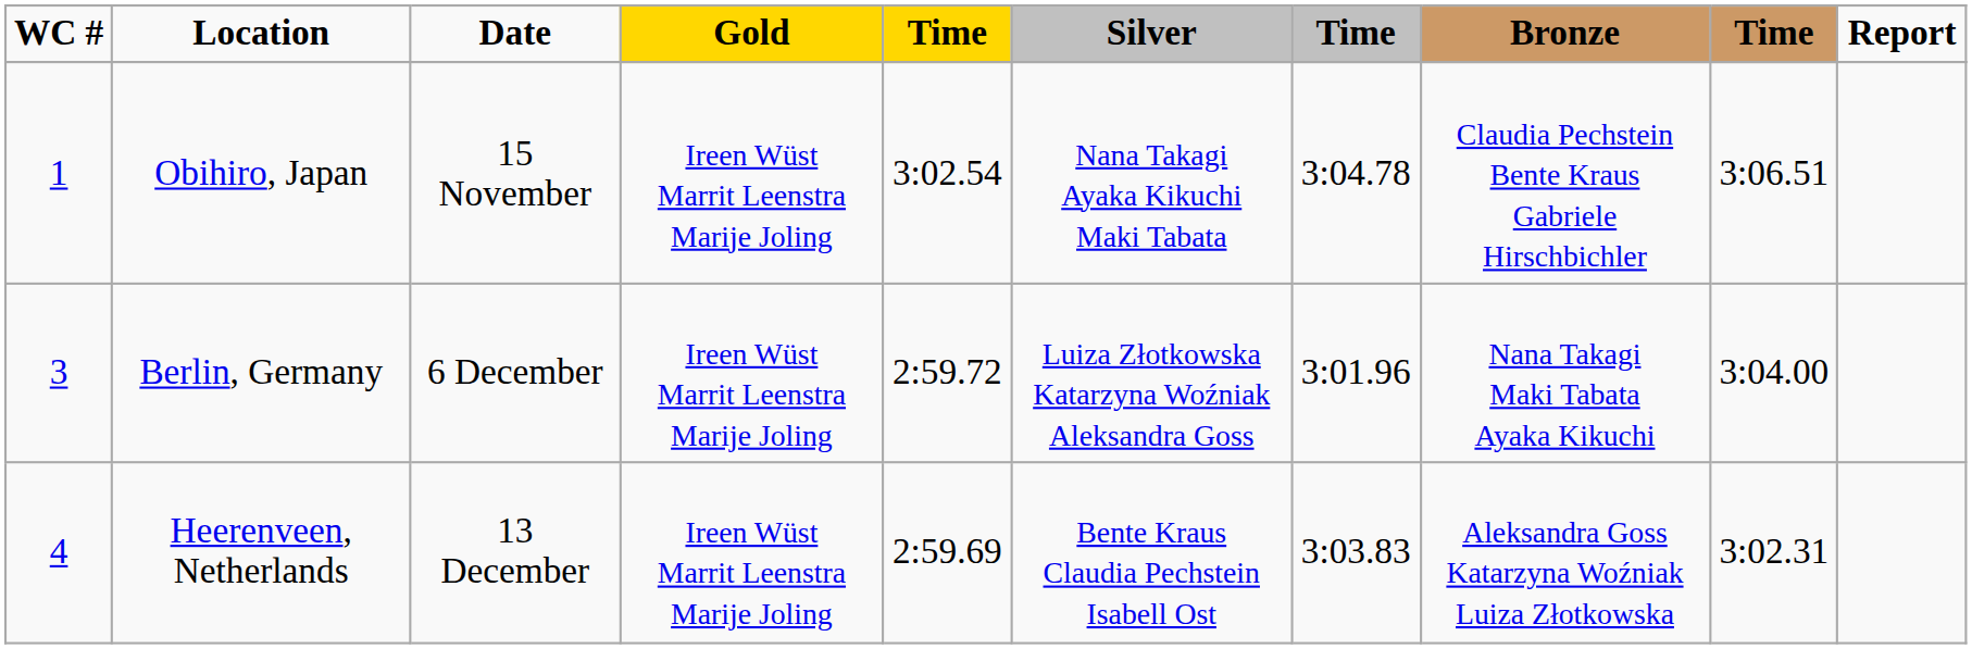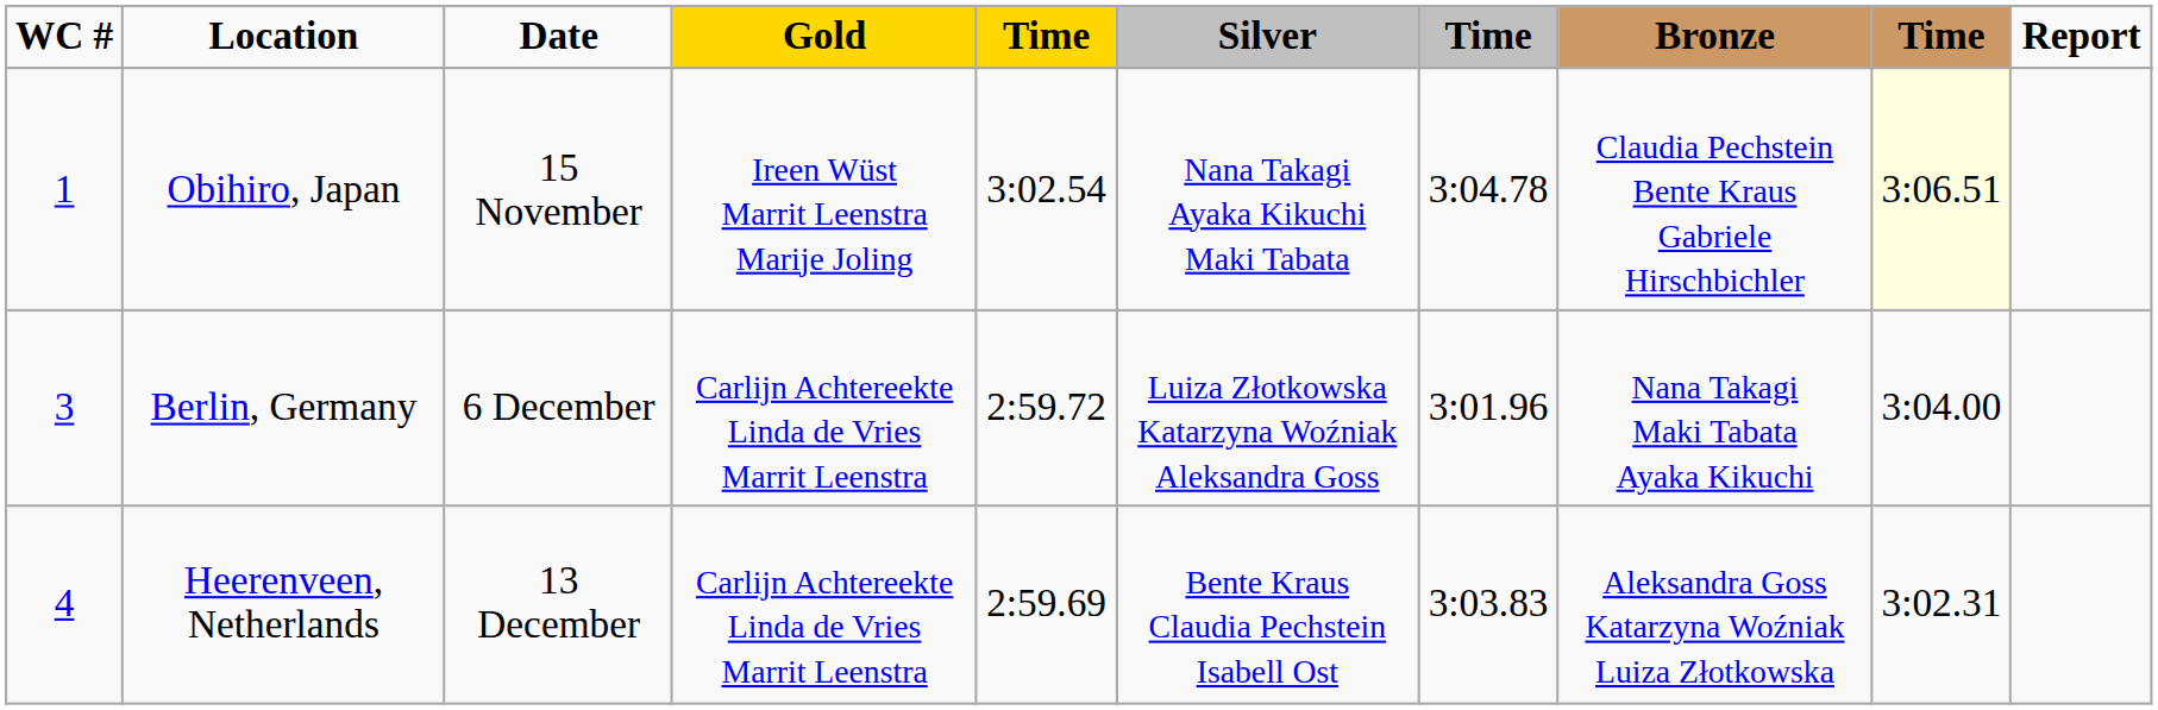Obihiro, Japan | column 9: no background -> lightyellow background
Berlin, Germany | Gold: Ireen Wüst Marrit Leenstra Marije Joling -> Carlijn Achtereekte Linda de Vries Marrit Leenstra
Heerenveen, Netherlands | Gold: Ireen Wüst Marrit Leenstra Marije Joling -> Carlijn Achtereekte Linda de Vries Marrit Leenstra
